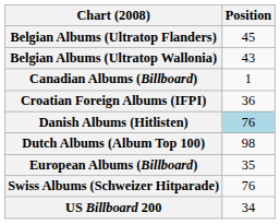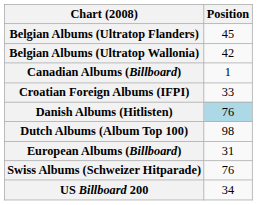Belgian Albums (Ultratop Wallonia) | Position: 43 -> 42
Croatian Foreign Albums (IFPI) | Position: 36 -> 33
European Albums (Billboard) | Position: 35 -> 31
